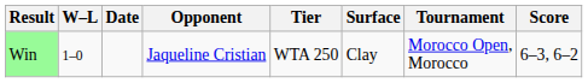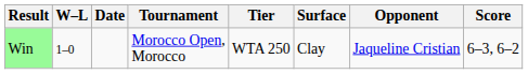columns swapped: Tournament <-> Opponent
